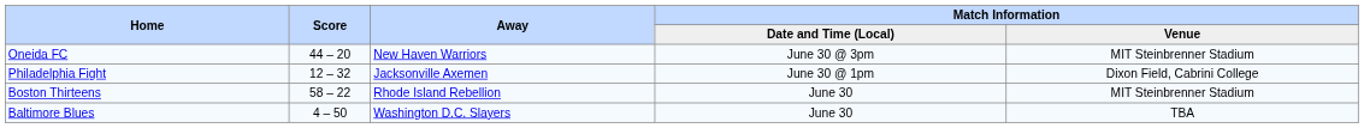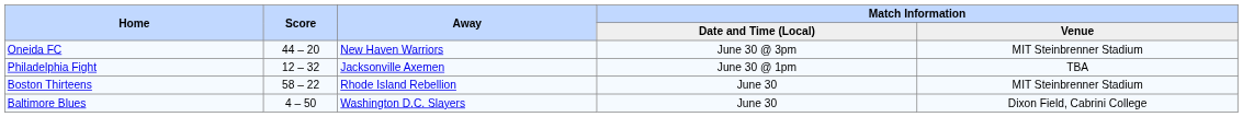Philadelphia Fight | Match Information / Venue: Dixon Field, Cabrini College -> TBA
Baltimore Blues | Match Information / Venue: TBA -> Dixon Field, Cabrini College
